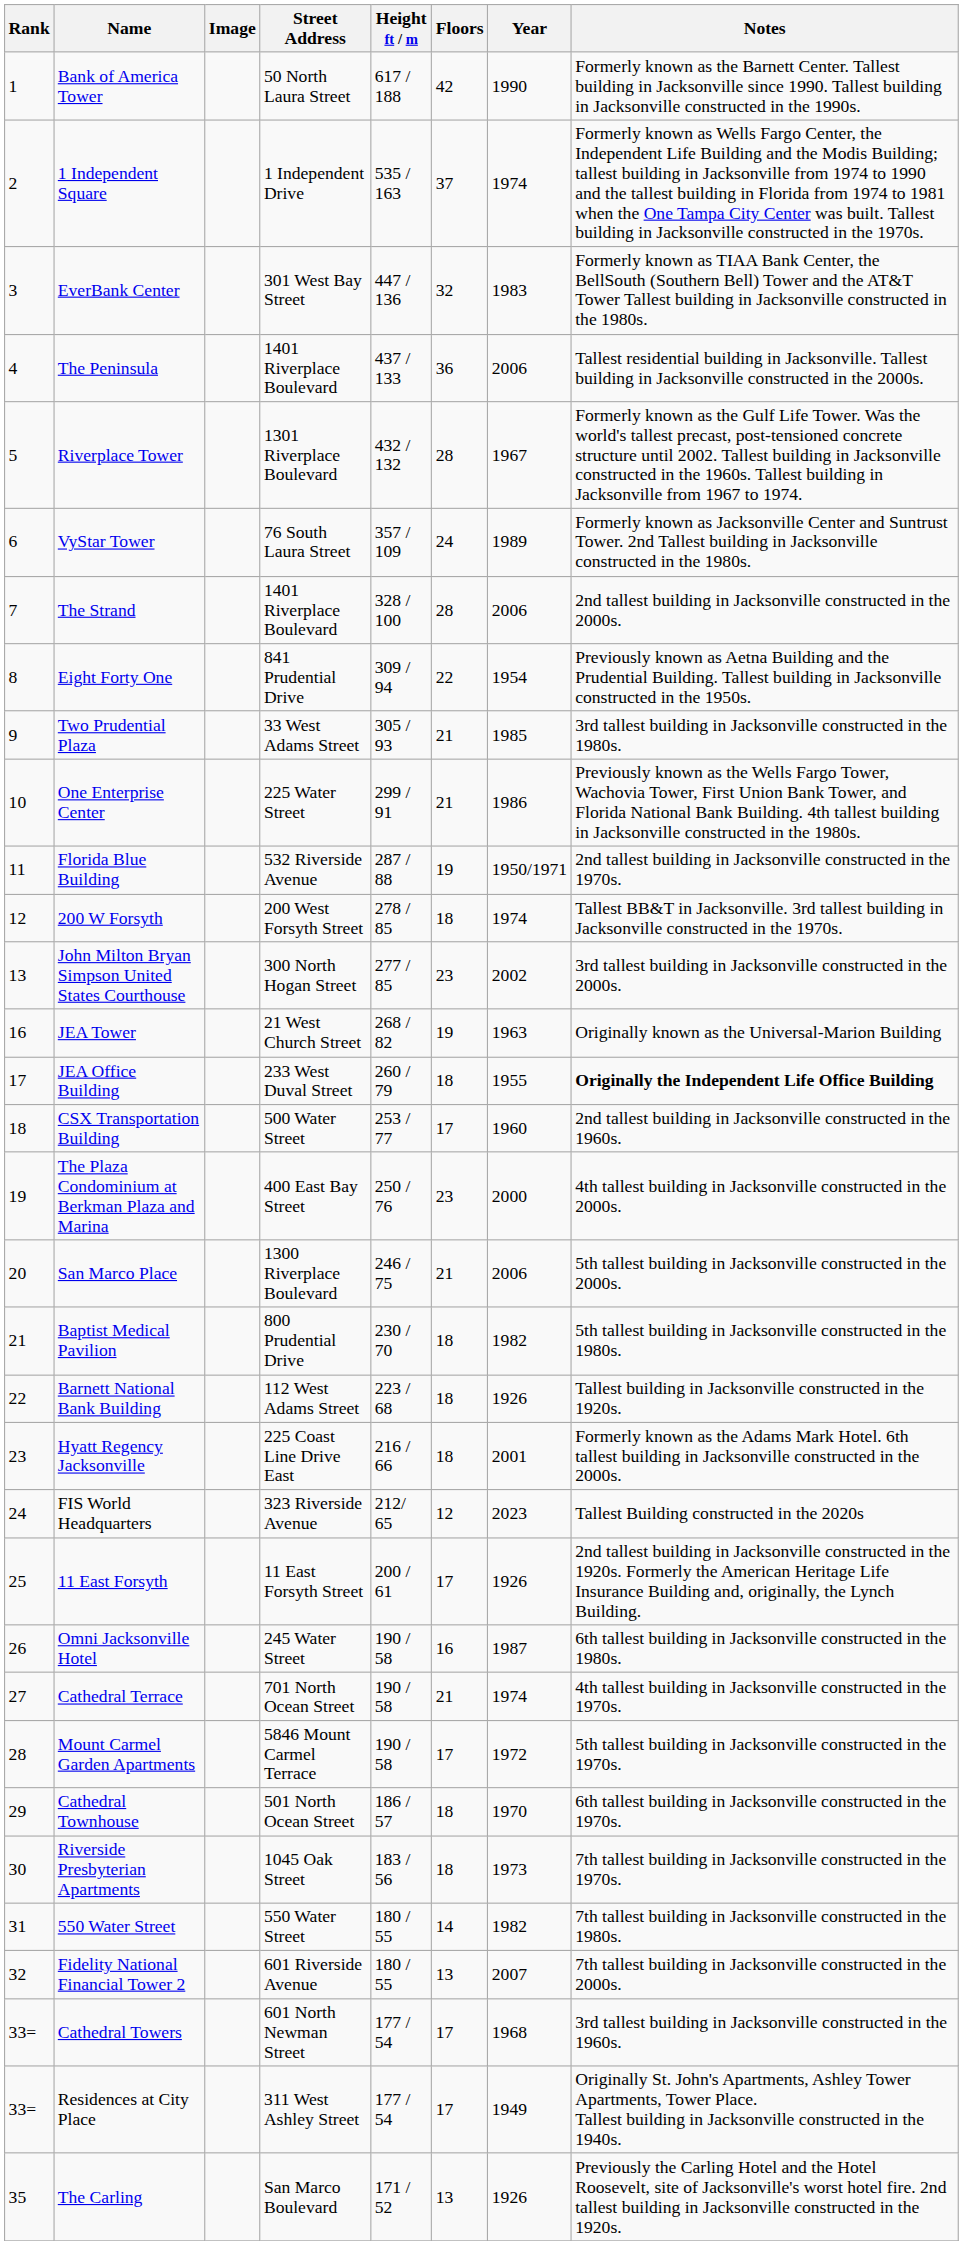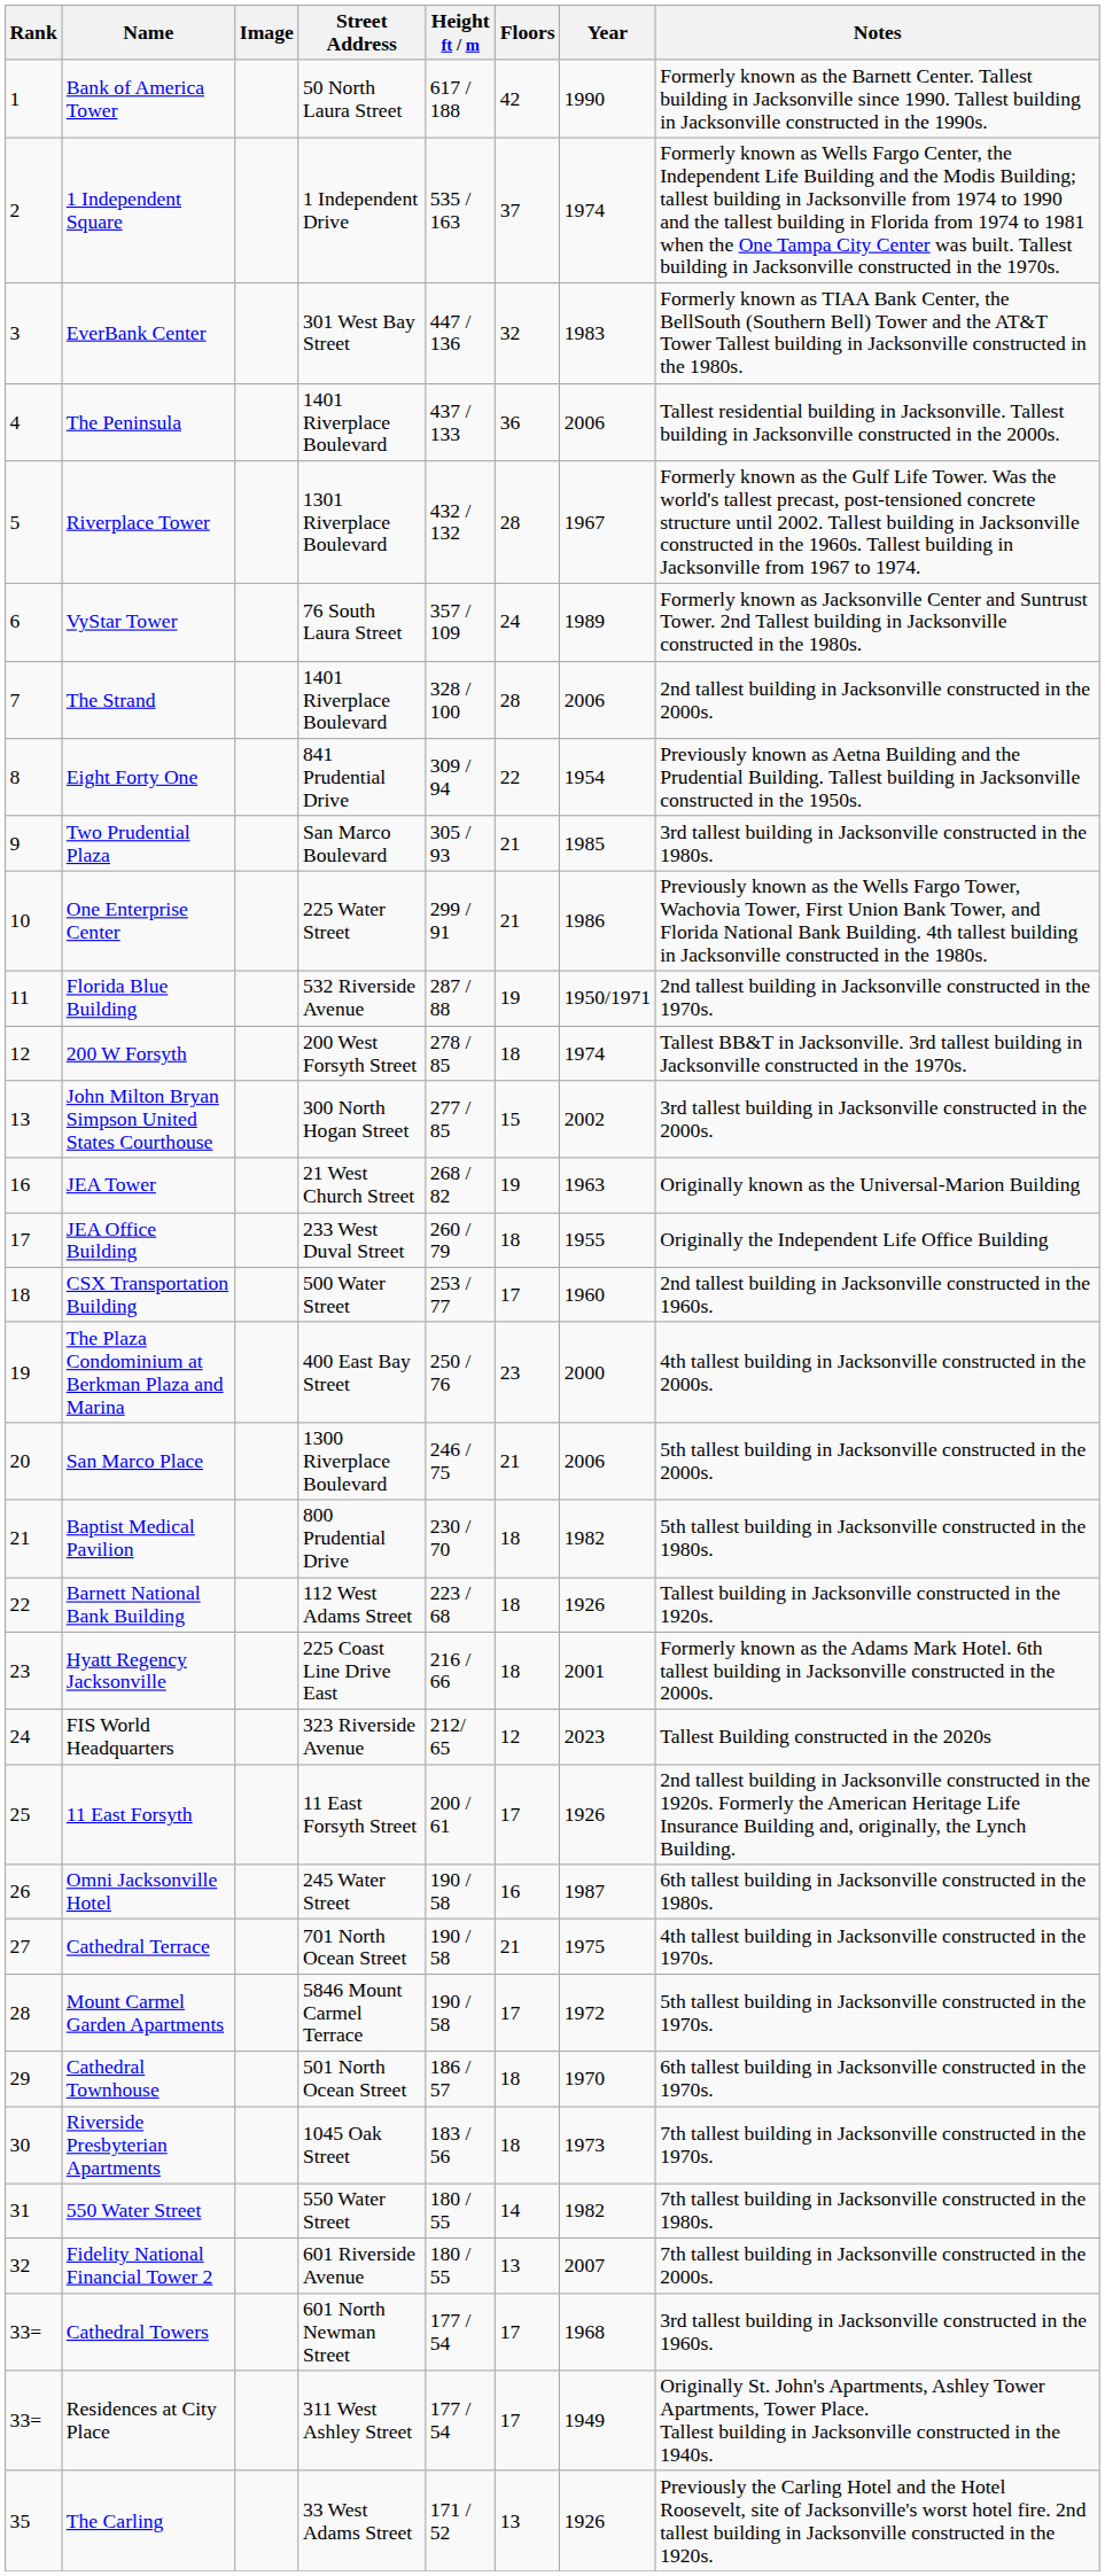Two Prudential Plaza | Street Address: 33 West Adams Street -> San Marco Boulevard
John Milton Bryan Simpson United States Courthouse | Floors: 23 -> 15
JEA Office Building | Notes: bold -> normal
Cathedral Terrace | Year: 1974 -> 1975
The Carling | Street Address: San Marco Boulevard -> 33 West Adams Street
